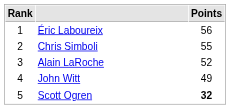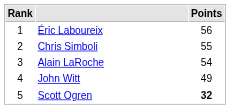Alain LaRoche | Points: 52 -> 54
